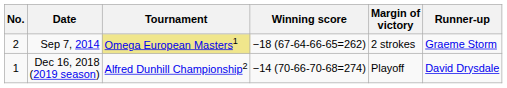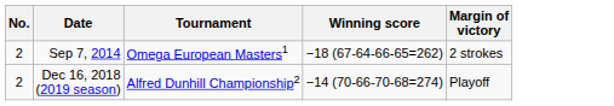- column: Runner-up | Graeme Storm | David Drysdale
Sep 7, 2014 | Tournament: khaki background -> no background
Dec 16, 2018 (2019 season) | No.: 1 -> 2
